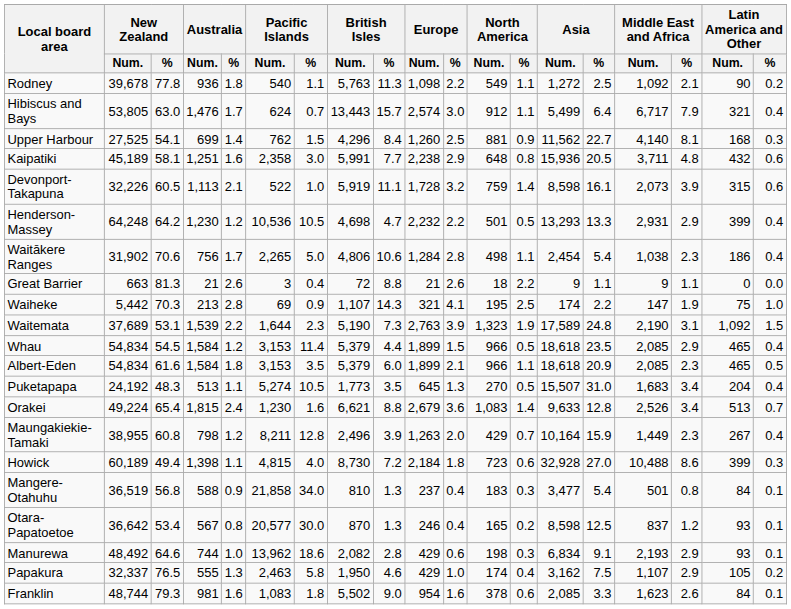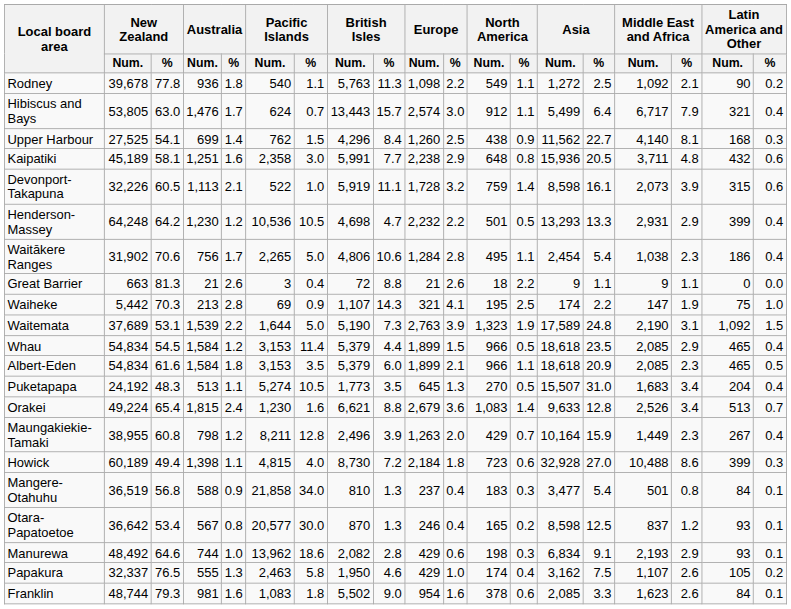Upper Harbour | North America / Num.: 881 -> 438
Waitākere Ranges | North America / Num.: 498 -> 495
Waitemata | Pacific Islands / %: 2.3 -> 5.0
Papakura | Middle East and Africa / %: 2.9 -> 2.6
